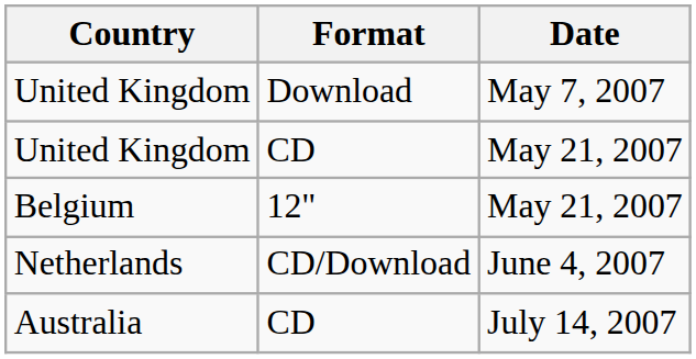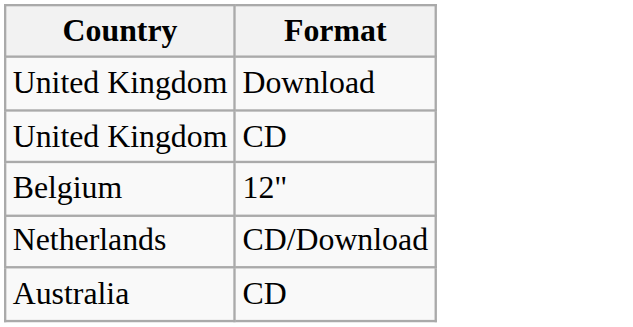- column: Date | May 7, 2007 | May 21, 2007 | May 21, 2007 | June 4, 2007 | July 14, 2007
